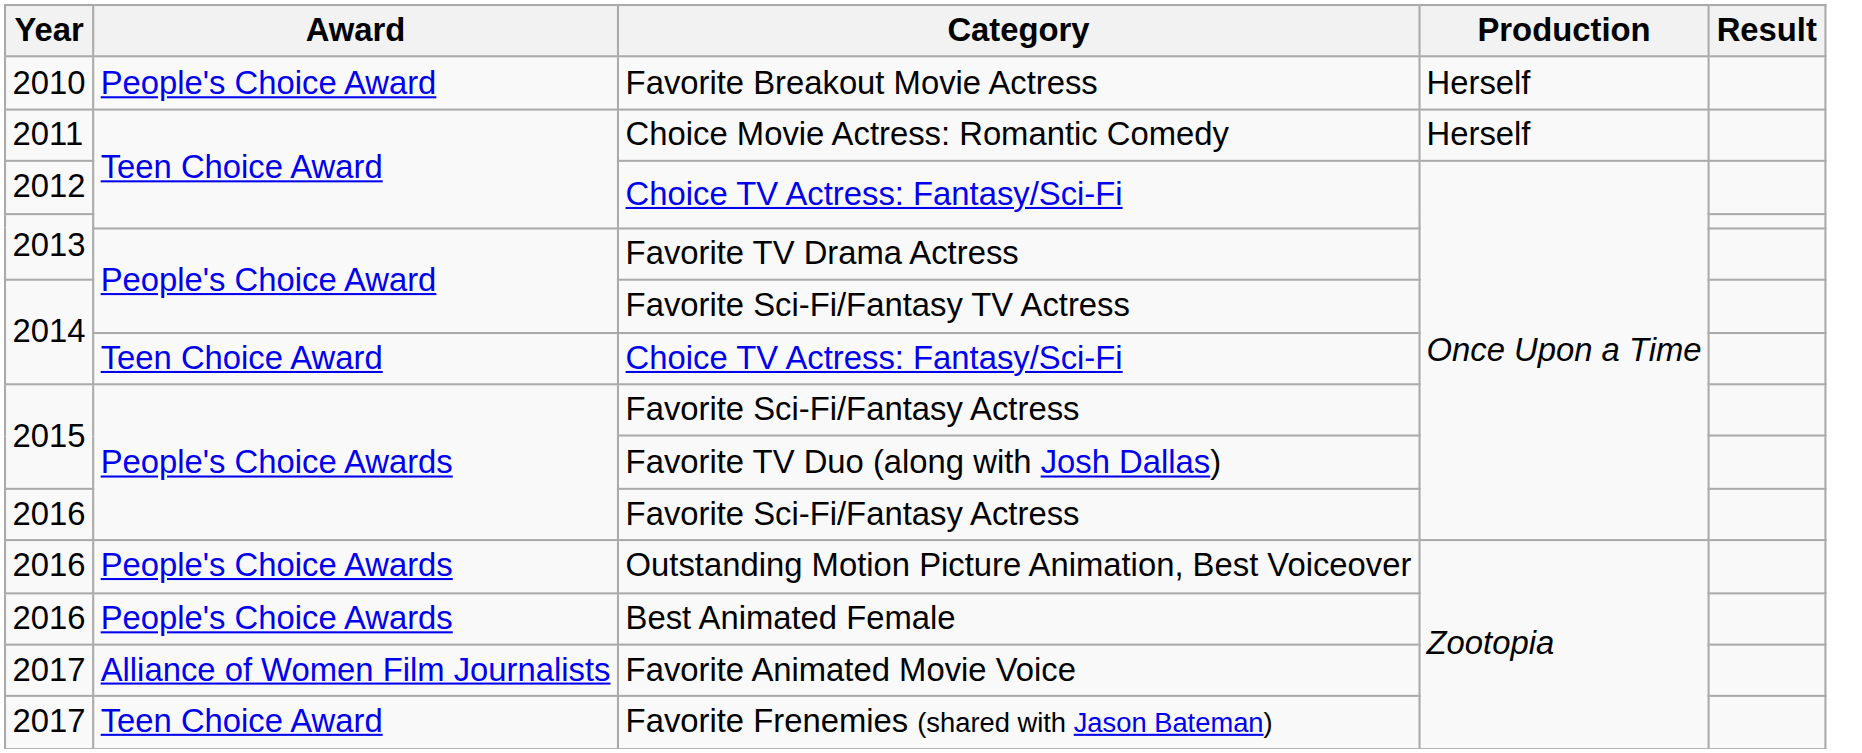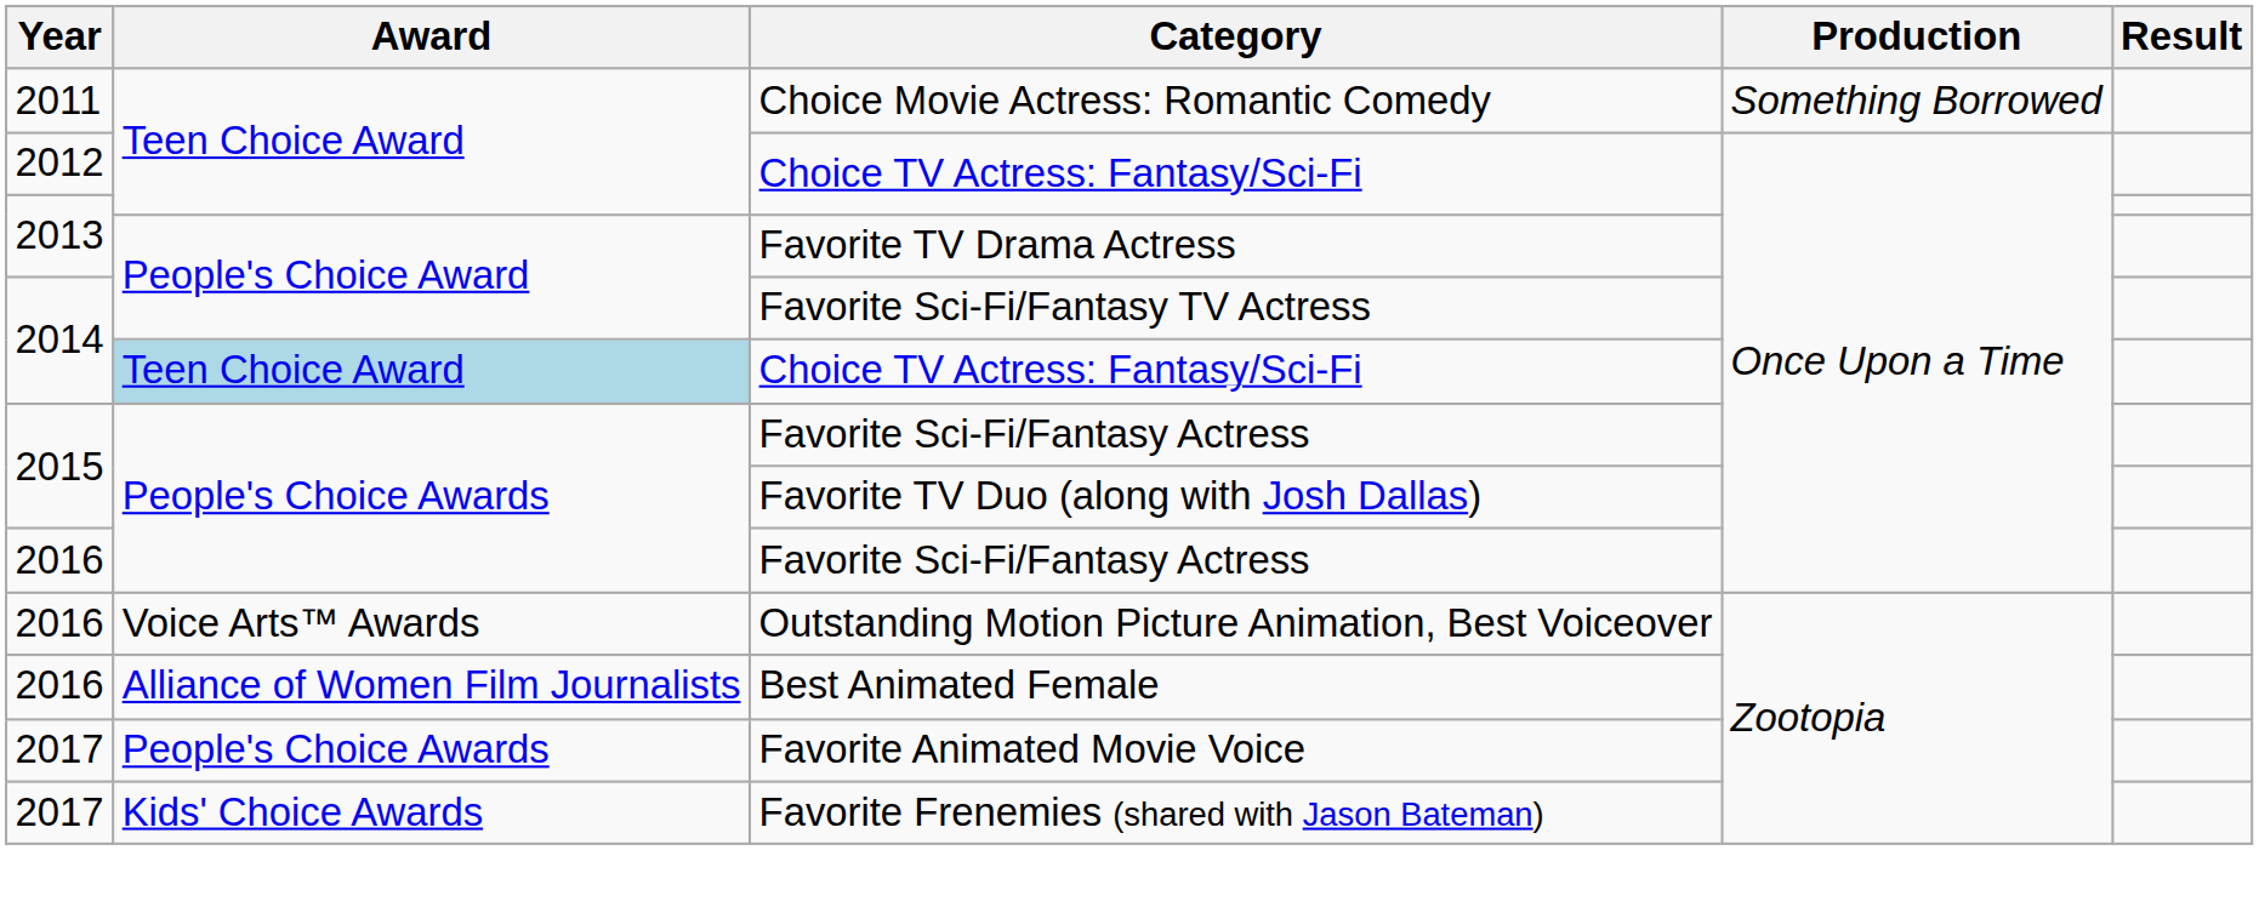- row: 2010 | People's Choice Award | Favorite Breakout Movie Actress | Herself
Choice Movie Actress: Romantic Comedy | Production: Herself -> Something Borrowed
2014 / Choice TV Actress: Fantasy/Sci-Fi | Award: no background -> lightblue background
Outstanding Motion Picture Animation, Best Voiceover | Award: People's Choice Awards -> Voice Arts™ Awards
Best Animated Female | Award: People's Choice Awards -> Alliance of Women Film Journalists
Favorite Animated Movie Voice | Award: Alliance of Women Film Journalists -> People's Choice Awards
Favorite Frenemies (shared with Jason Bateman) | Award: Teen Choice Award -> Kids' Choice Awards
